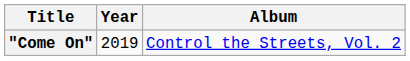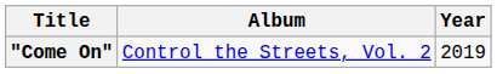columns swapped: Year <-> Album
